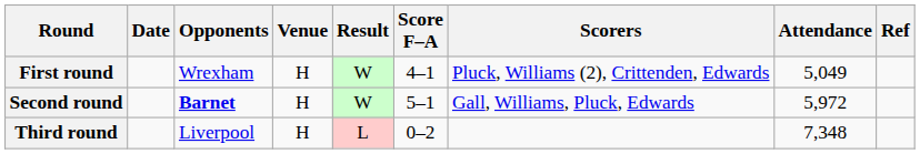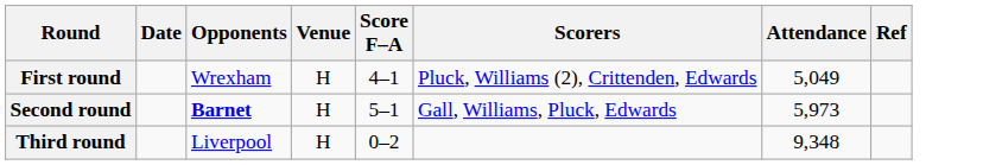- column: Result | W | W | L
Second round | Attendance: 5,972 -> 5,973
Third round | Attendance: 7,348 -> 9,348
